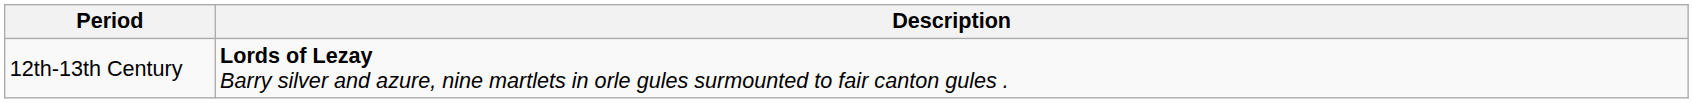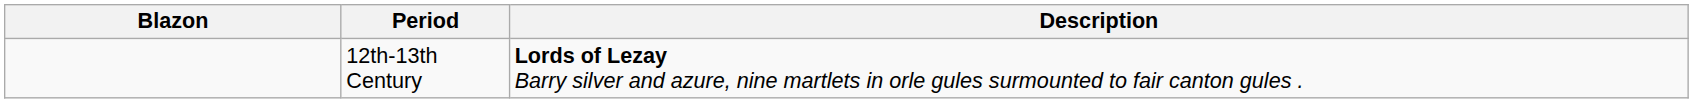+ column: Blazon
